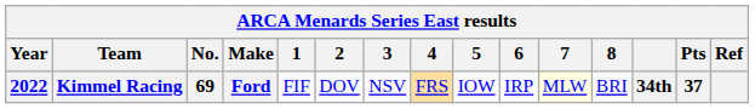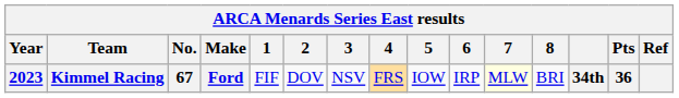Kimmel Racing | Year: 2022 -> 2023
Kimmel Racing | No.: 69 -> 67
Kimmel Racing | Pts: 37 -> 36
